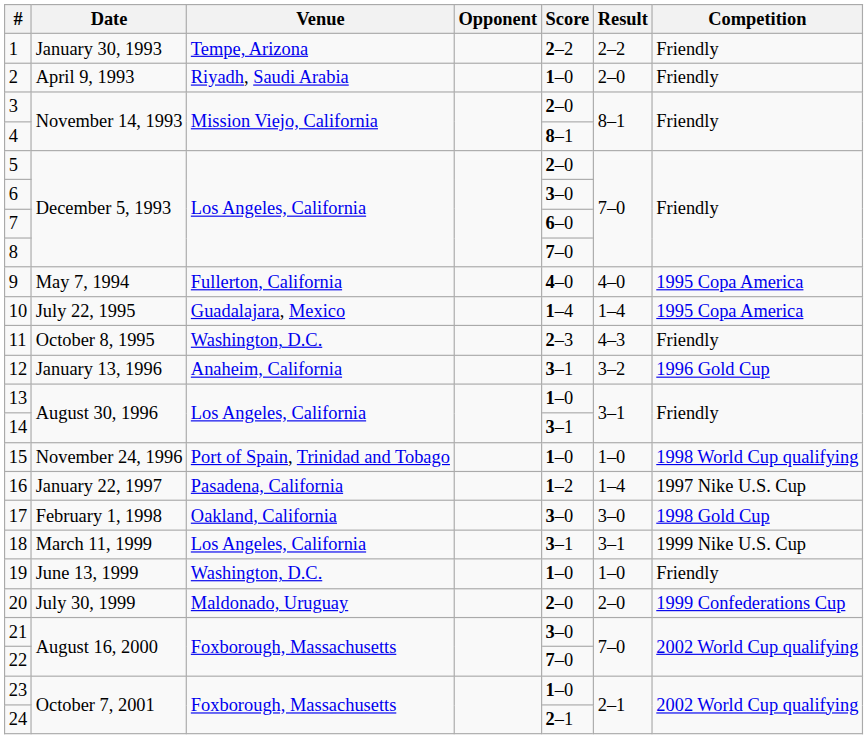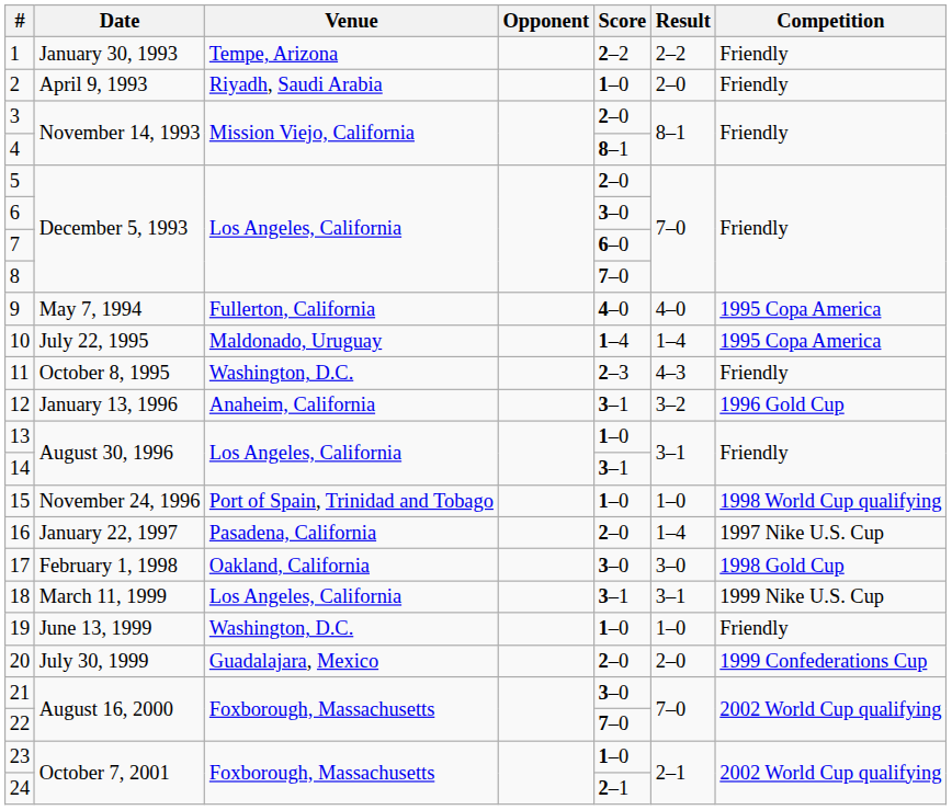10 | Venue: Guadalajara, Mexico -> Maldonado, Uruguay
16 | Score: 1–2 -> 2–0
20 | Venue: Maldonado, Uruguay -> Guadalajara, Mexico
